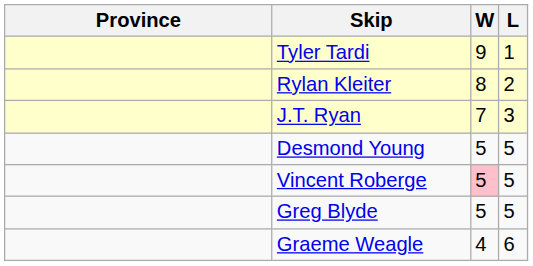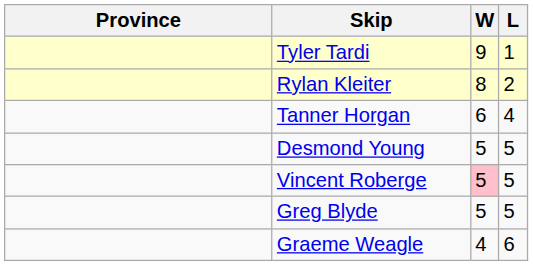- row: J.T. Ryan | 7 | 3
+ row: Tanner Horgan | 6 | 4
